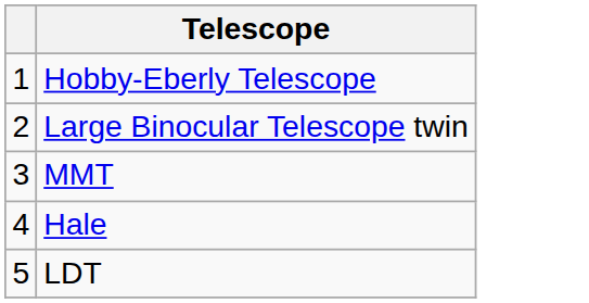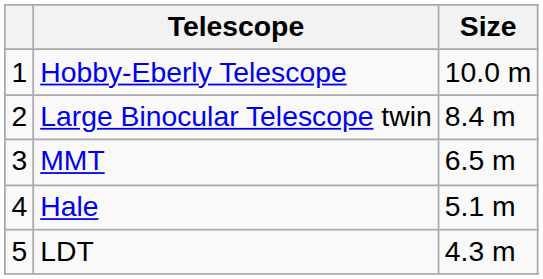+ column: Size | 10.0 m | 8.4 m | 6.5 m | 5.1 m | 4.3 m
